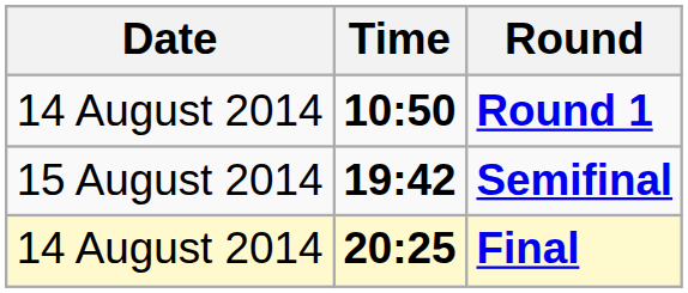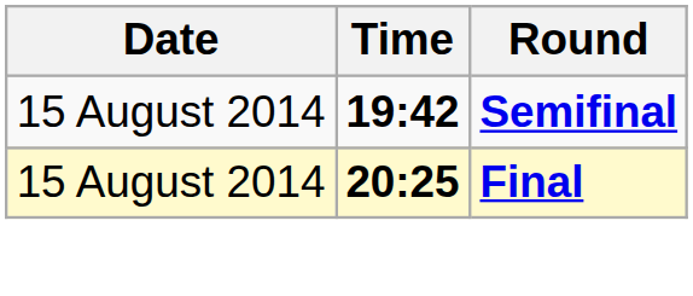- row: 14 August 2014 | 10:50 | Round 1
Final | Date: 14 August 2014 -> 15 August 2014
